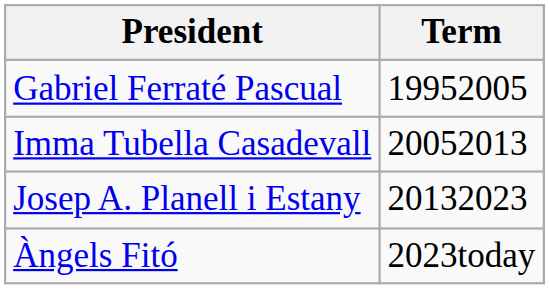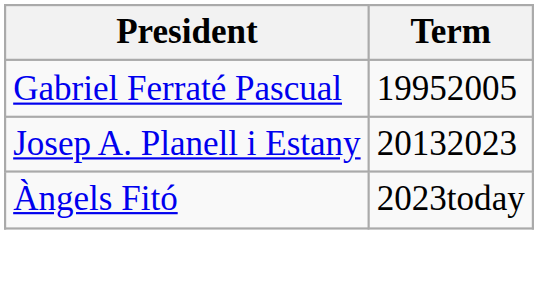- row: Imma Tubella Casadevall | 20052013
